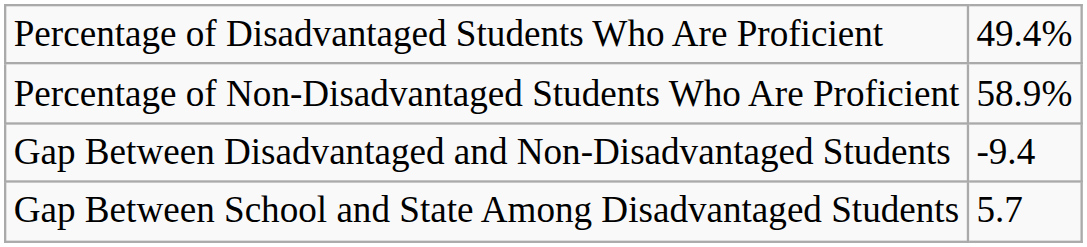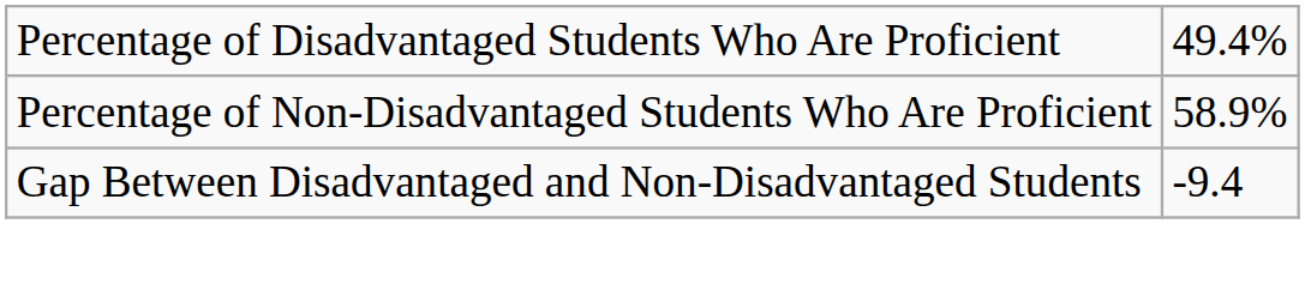- row: Gap Between School and State Among Disadvantaged Students | 5.7
